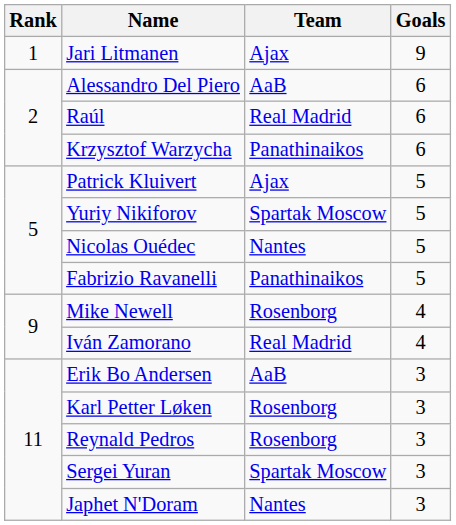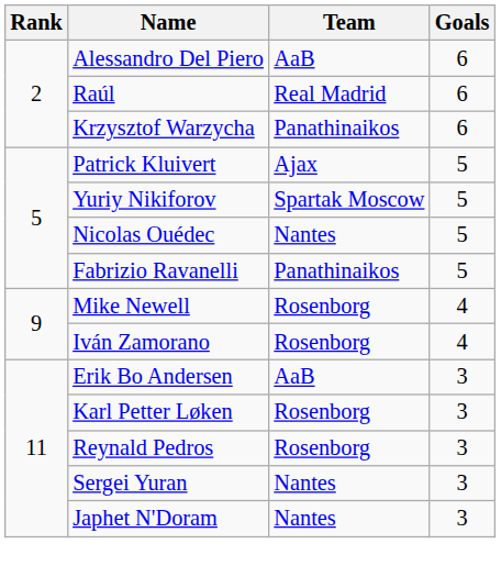- row: 1 | Jari Litmanen | Ajax | 9
Iván Zamorano | Team: Real Madrid -> Rosenborg
Sergei Yuran | Team: Spartak Moscow -> Nantes
